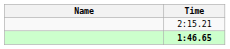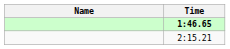rows swapped: 1:46.65 <-> 2:15.21
